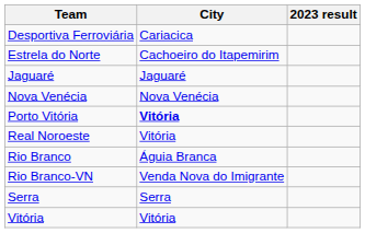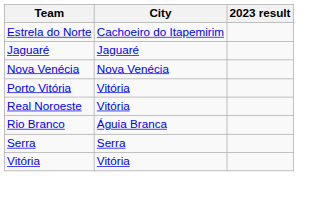- row: Desportiva Ferroviária | Cariacica
Porto Vitória | City: bold -> normal
- row: Rio Branco-VN | Venda Nova do Imigrante
